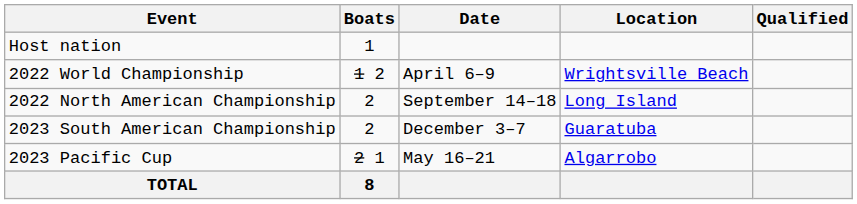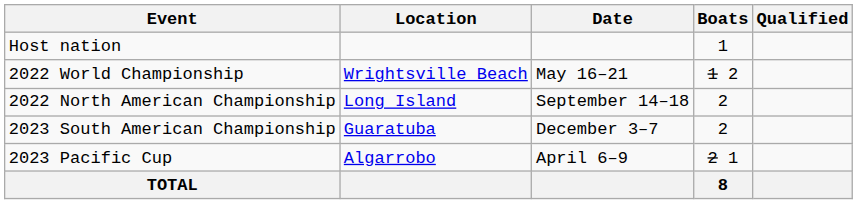columns swapped: Location <-> Boats
2022 World Championship | Date: April 6–9 -> May 16–21
2023 Pacific Cup | Date: May 16–21 -> April 6–9
